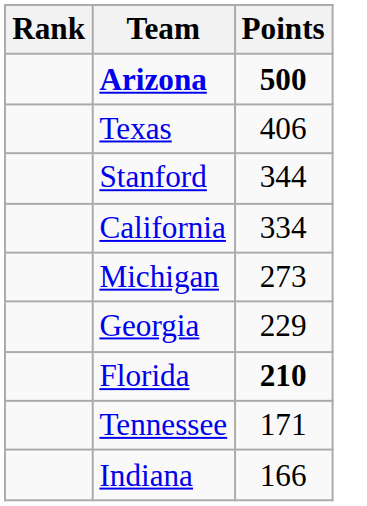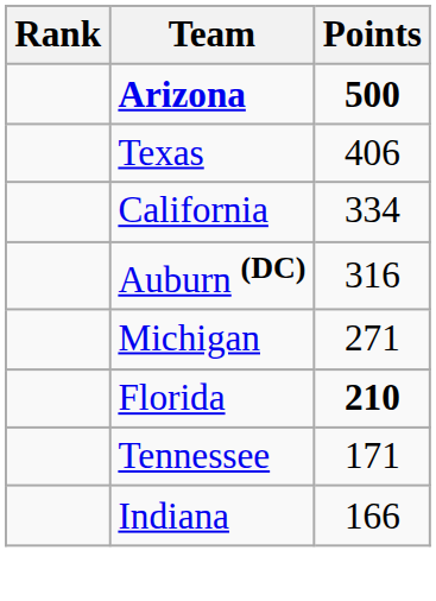- row: Stanford | 344
+ row: Auburn (DC) | 316
Michigan | Points: 273 -> 271
- row: Georgia | 229
